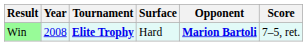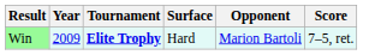Win | Year: 2008 -> 2009
Win | Opponent: bold -> normal
